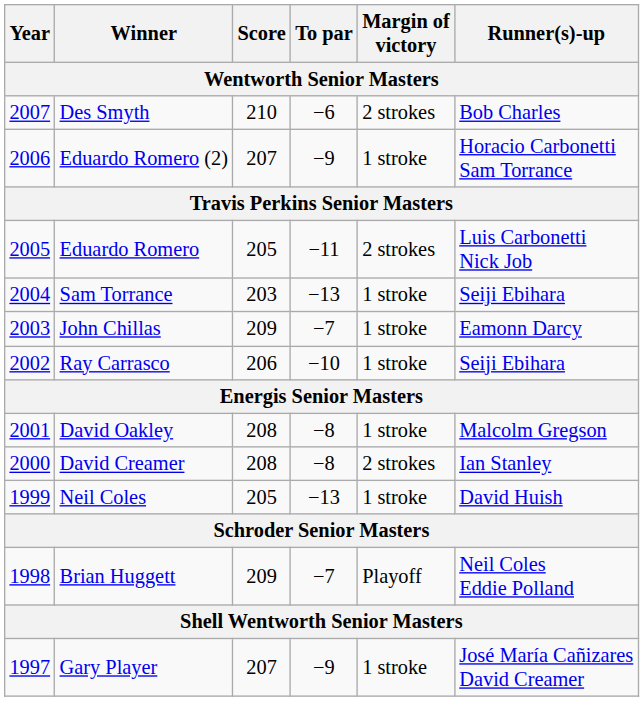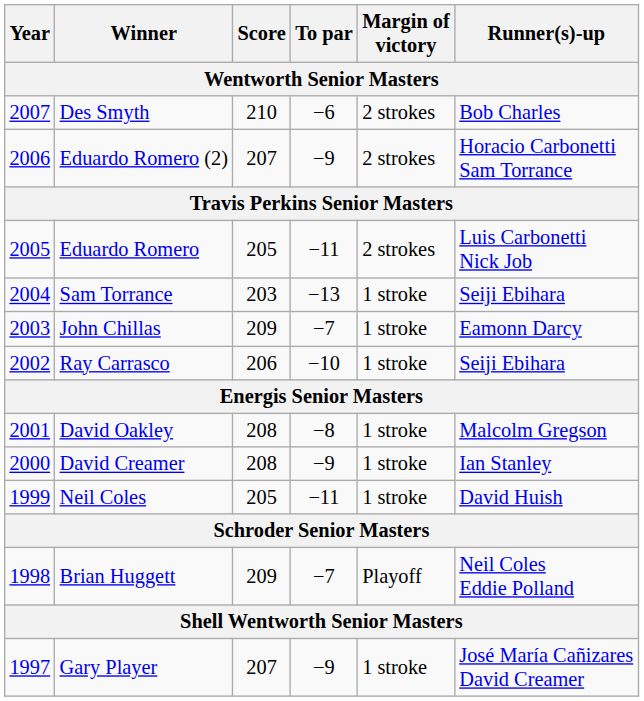Eduardo Romero (2) | Margin of victory: 1 stroke -> 2 strokes
David Creamer | To par: −8 -> −9
David Creamer | Margin of victory: 2 strokes -> 1 stroke
Neil Coles | To par: −13 -> −11
